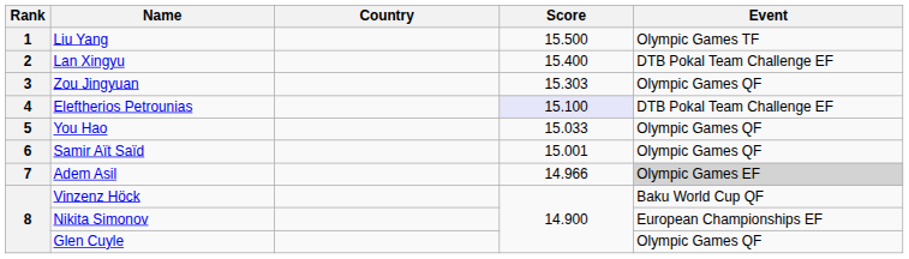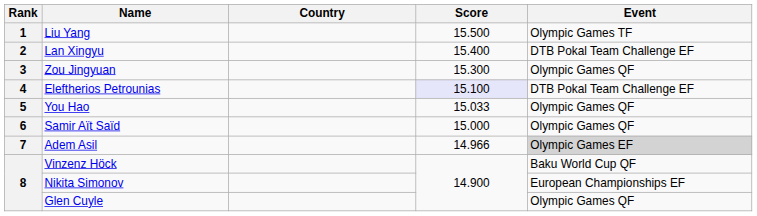Zou Jingyuan | Score: 15.303 -> 15.300
Samir Aït Saïd | Score: 15.001 -> 15.000
